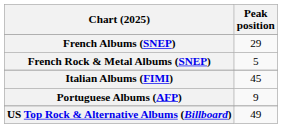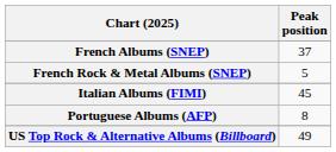French Albums (SNEP) | Peak position: 29 -> 37
Portuguese Albums (AFP) | Peak position: 9 -> 8
